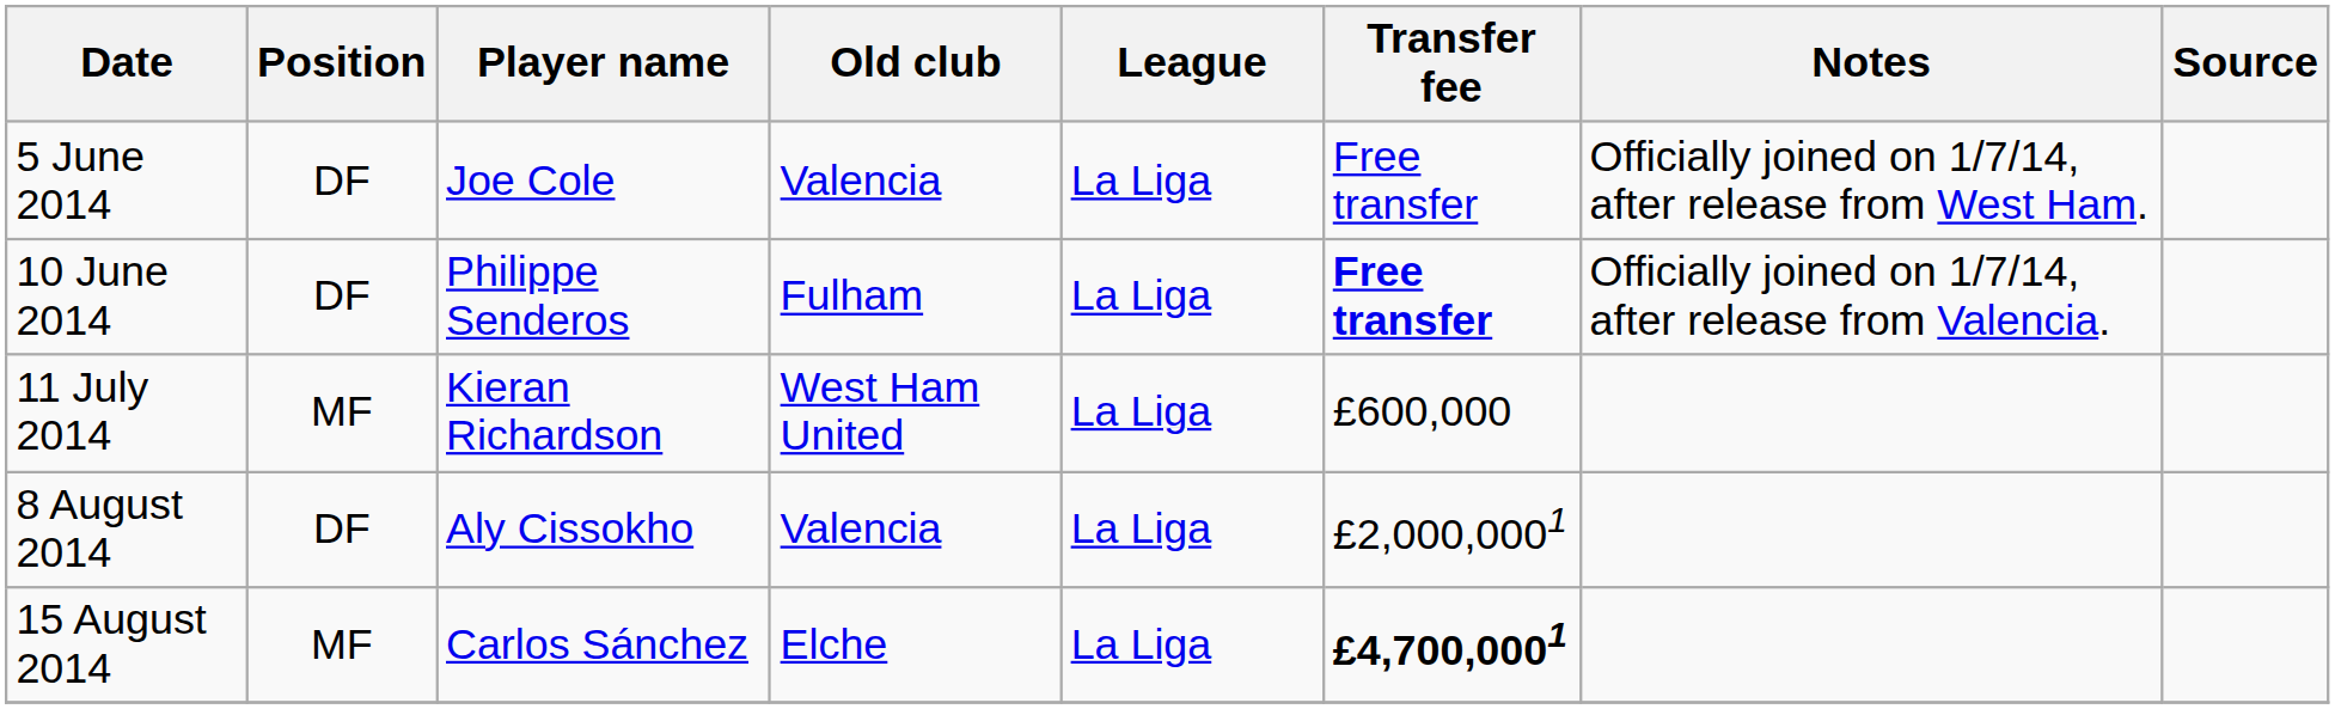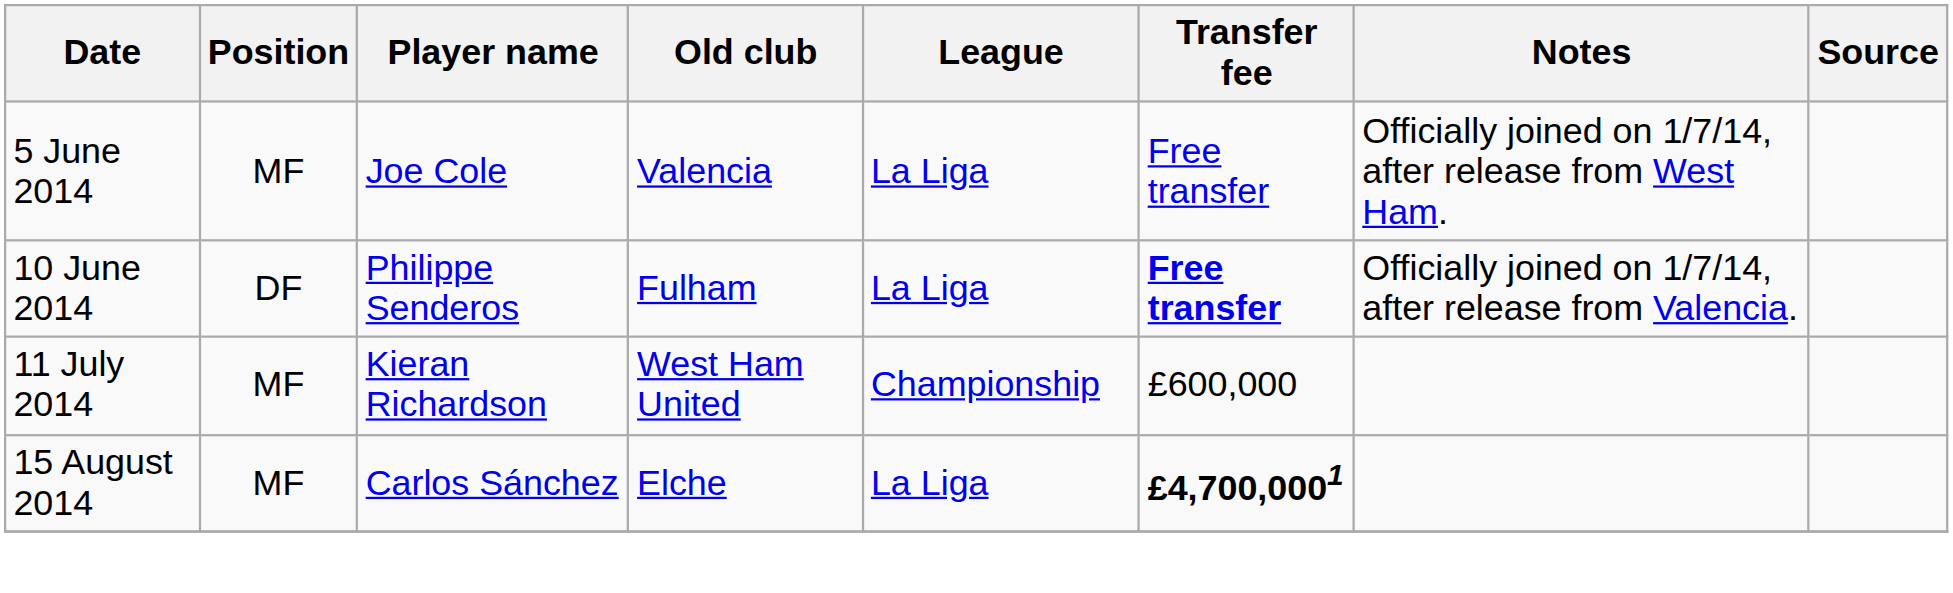5 June 2014 | Position: DF -> MF
11 July 2014 | League: La Liga -> Championship
- row: 8 August 2014 | DF | Aly Cissokho | Valencia | La Liga | £2,000,0001
